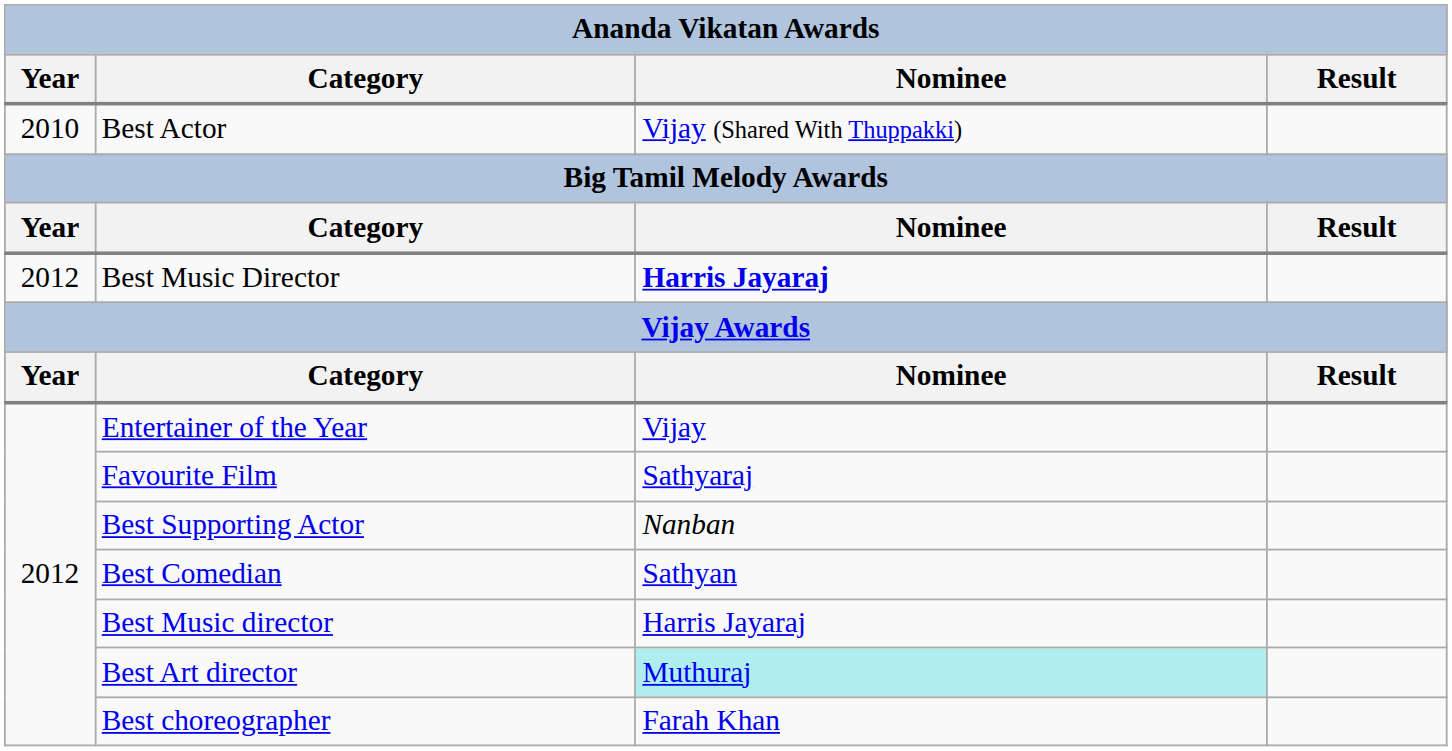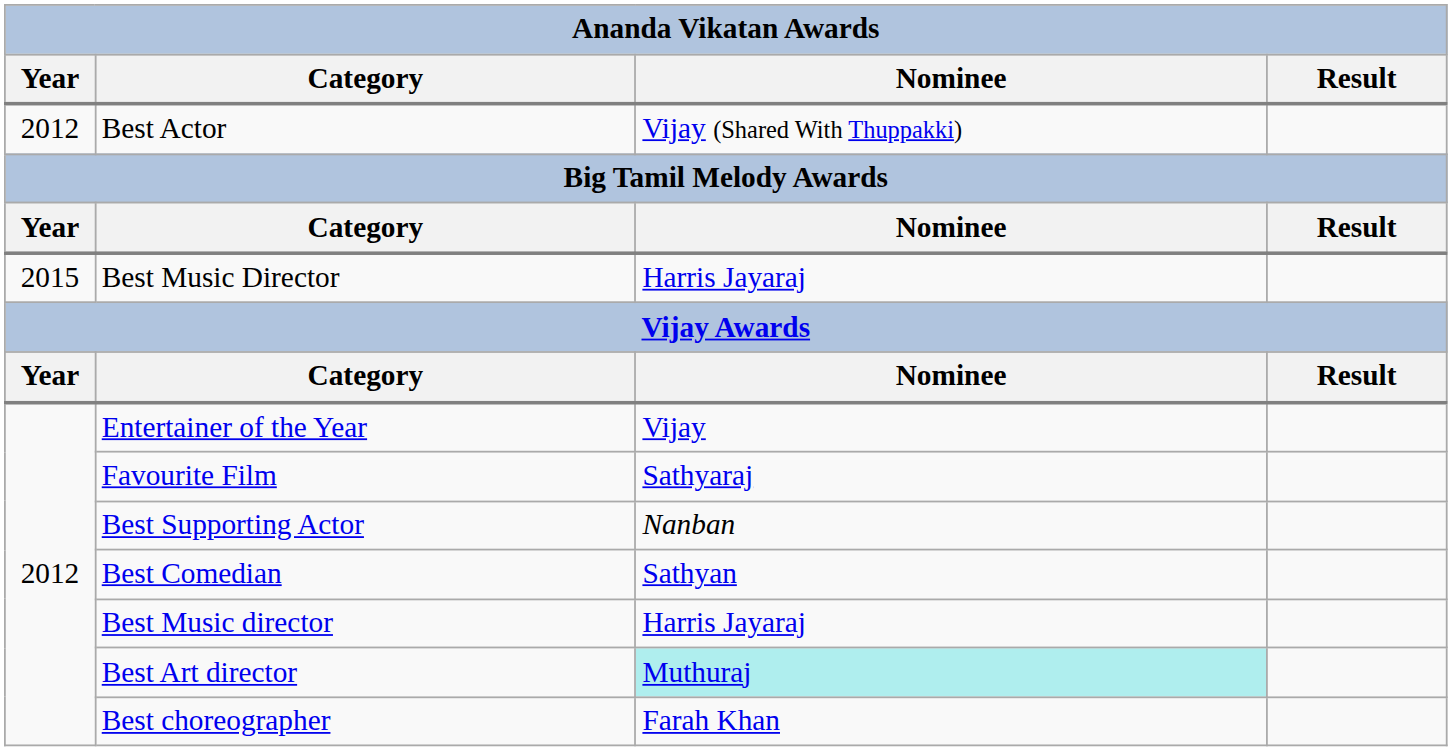Best Actor | Year: 2010 -> 2012
Best Music Director | Year: 2012 -> 2015
Best Music Director | Nominee: bold -> normal
